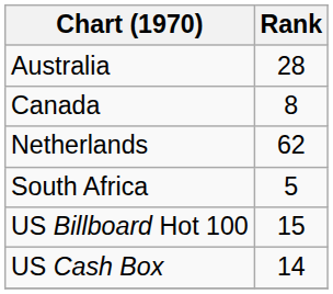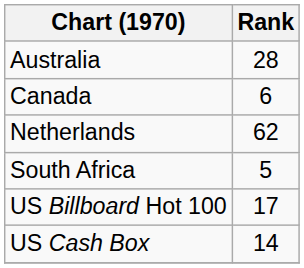Canada | Rank: 8 -> 6
US Billboard Hot 100 | Rank: 15 -> 17
